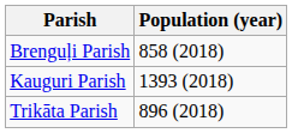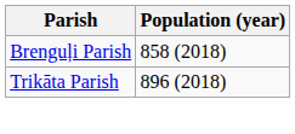- row: Kauguri Parish | 1393 (2018)
